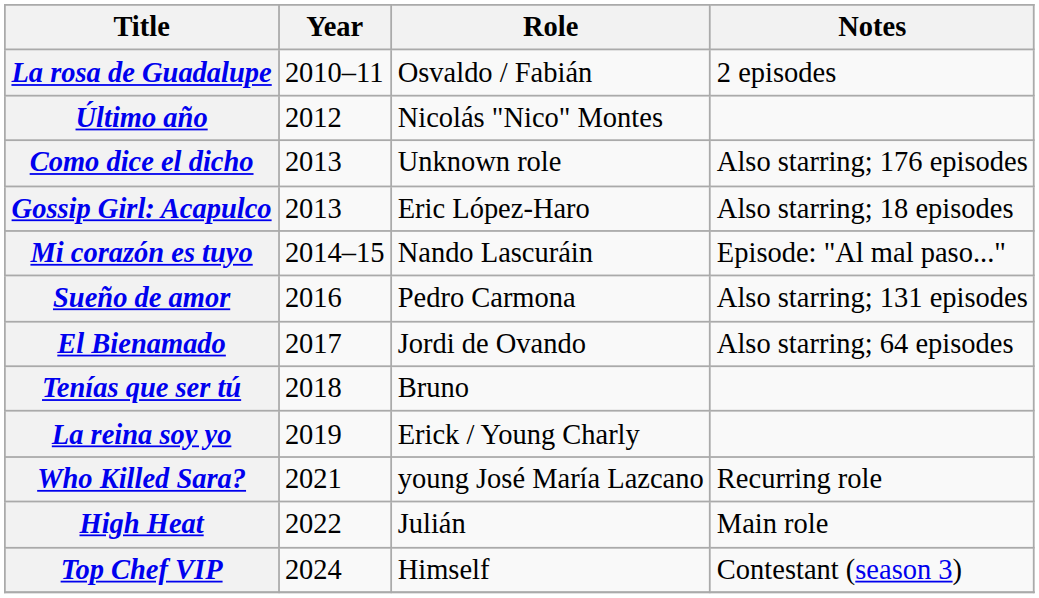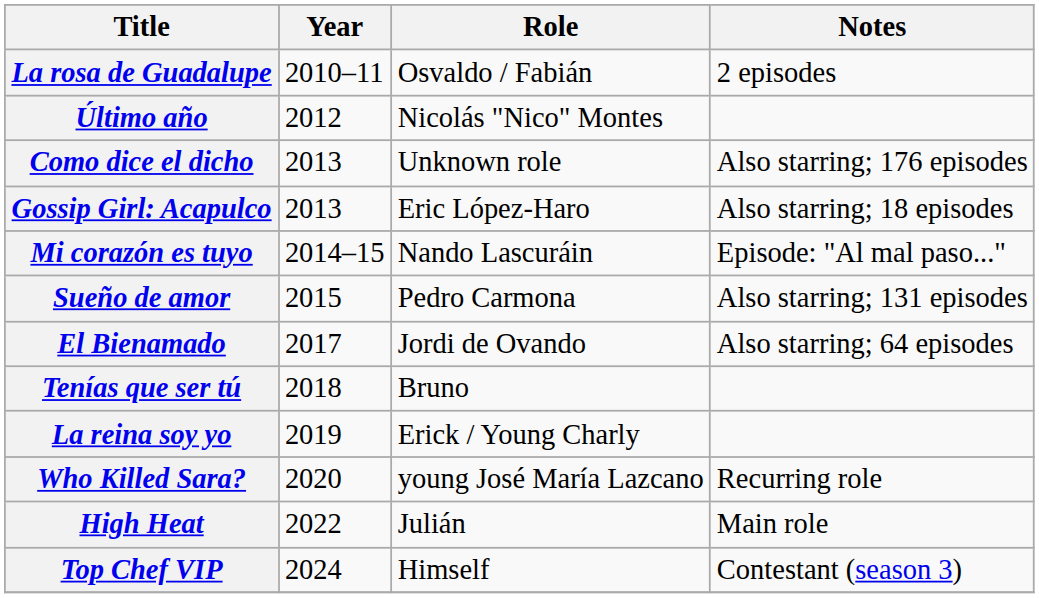Sueño de amor | Year: 2016 -> 2015
Who Killed Sara? | Year: 2021 -> 2020
